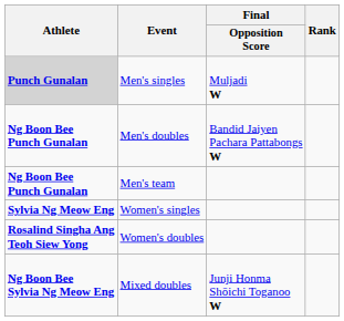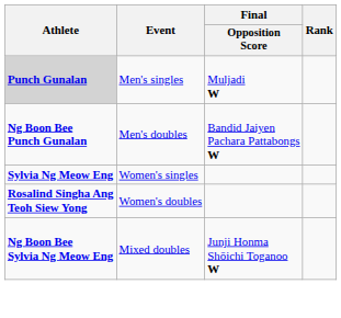- row: Ng Boon Bee Punch Gunalan | Men's team
